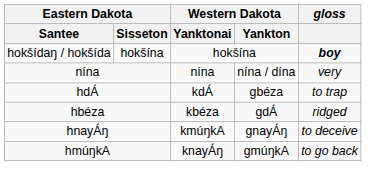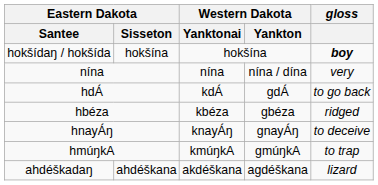hdÁ | Western Dakota / Yankton: gbéza -> gdÁ
hdÁ | gloss: to trap -> to go back
hbéza | Western Dakota / Yankton: gdÁ -> gbéza
hnayÁŋ | Western Dakota / Yanktonai: kmúŋkA -> knayÁŋ
hmúŋkA | Western Dakota / Yanktonai: knayÁŋ -> kmúŋkA
hmúŋkA | gloss: to go back -> to trap
+ row: ahdéškadaŋ | ahdéškana | akdéškana | agdéškana | lizard
